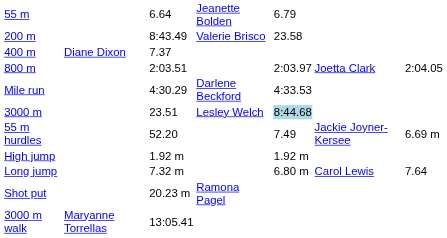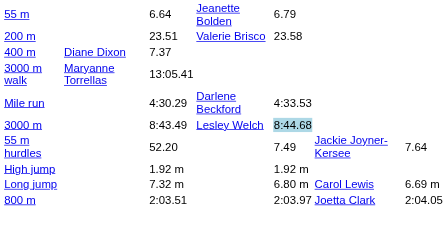200 m | column 3: 8:43.49 -> 23.51
rows swapped: 800 m <-> 3000 m walk
3000 m | column 3: 23.51 -> 8:43.49
55 m hurdles | column 7: 6.69 m -> 7.64
Long jump | column 7: 7.64 -> 6.69 m
- row: Shot put | 20.23 m | Ramona Pagel
